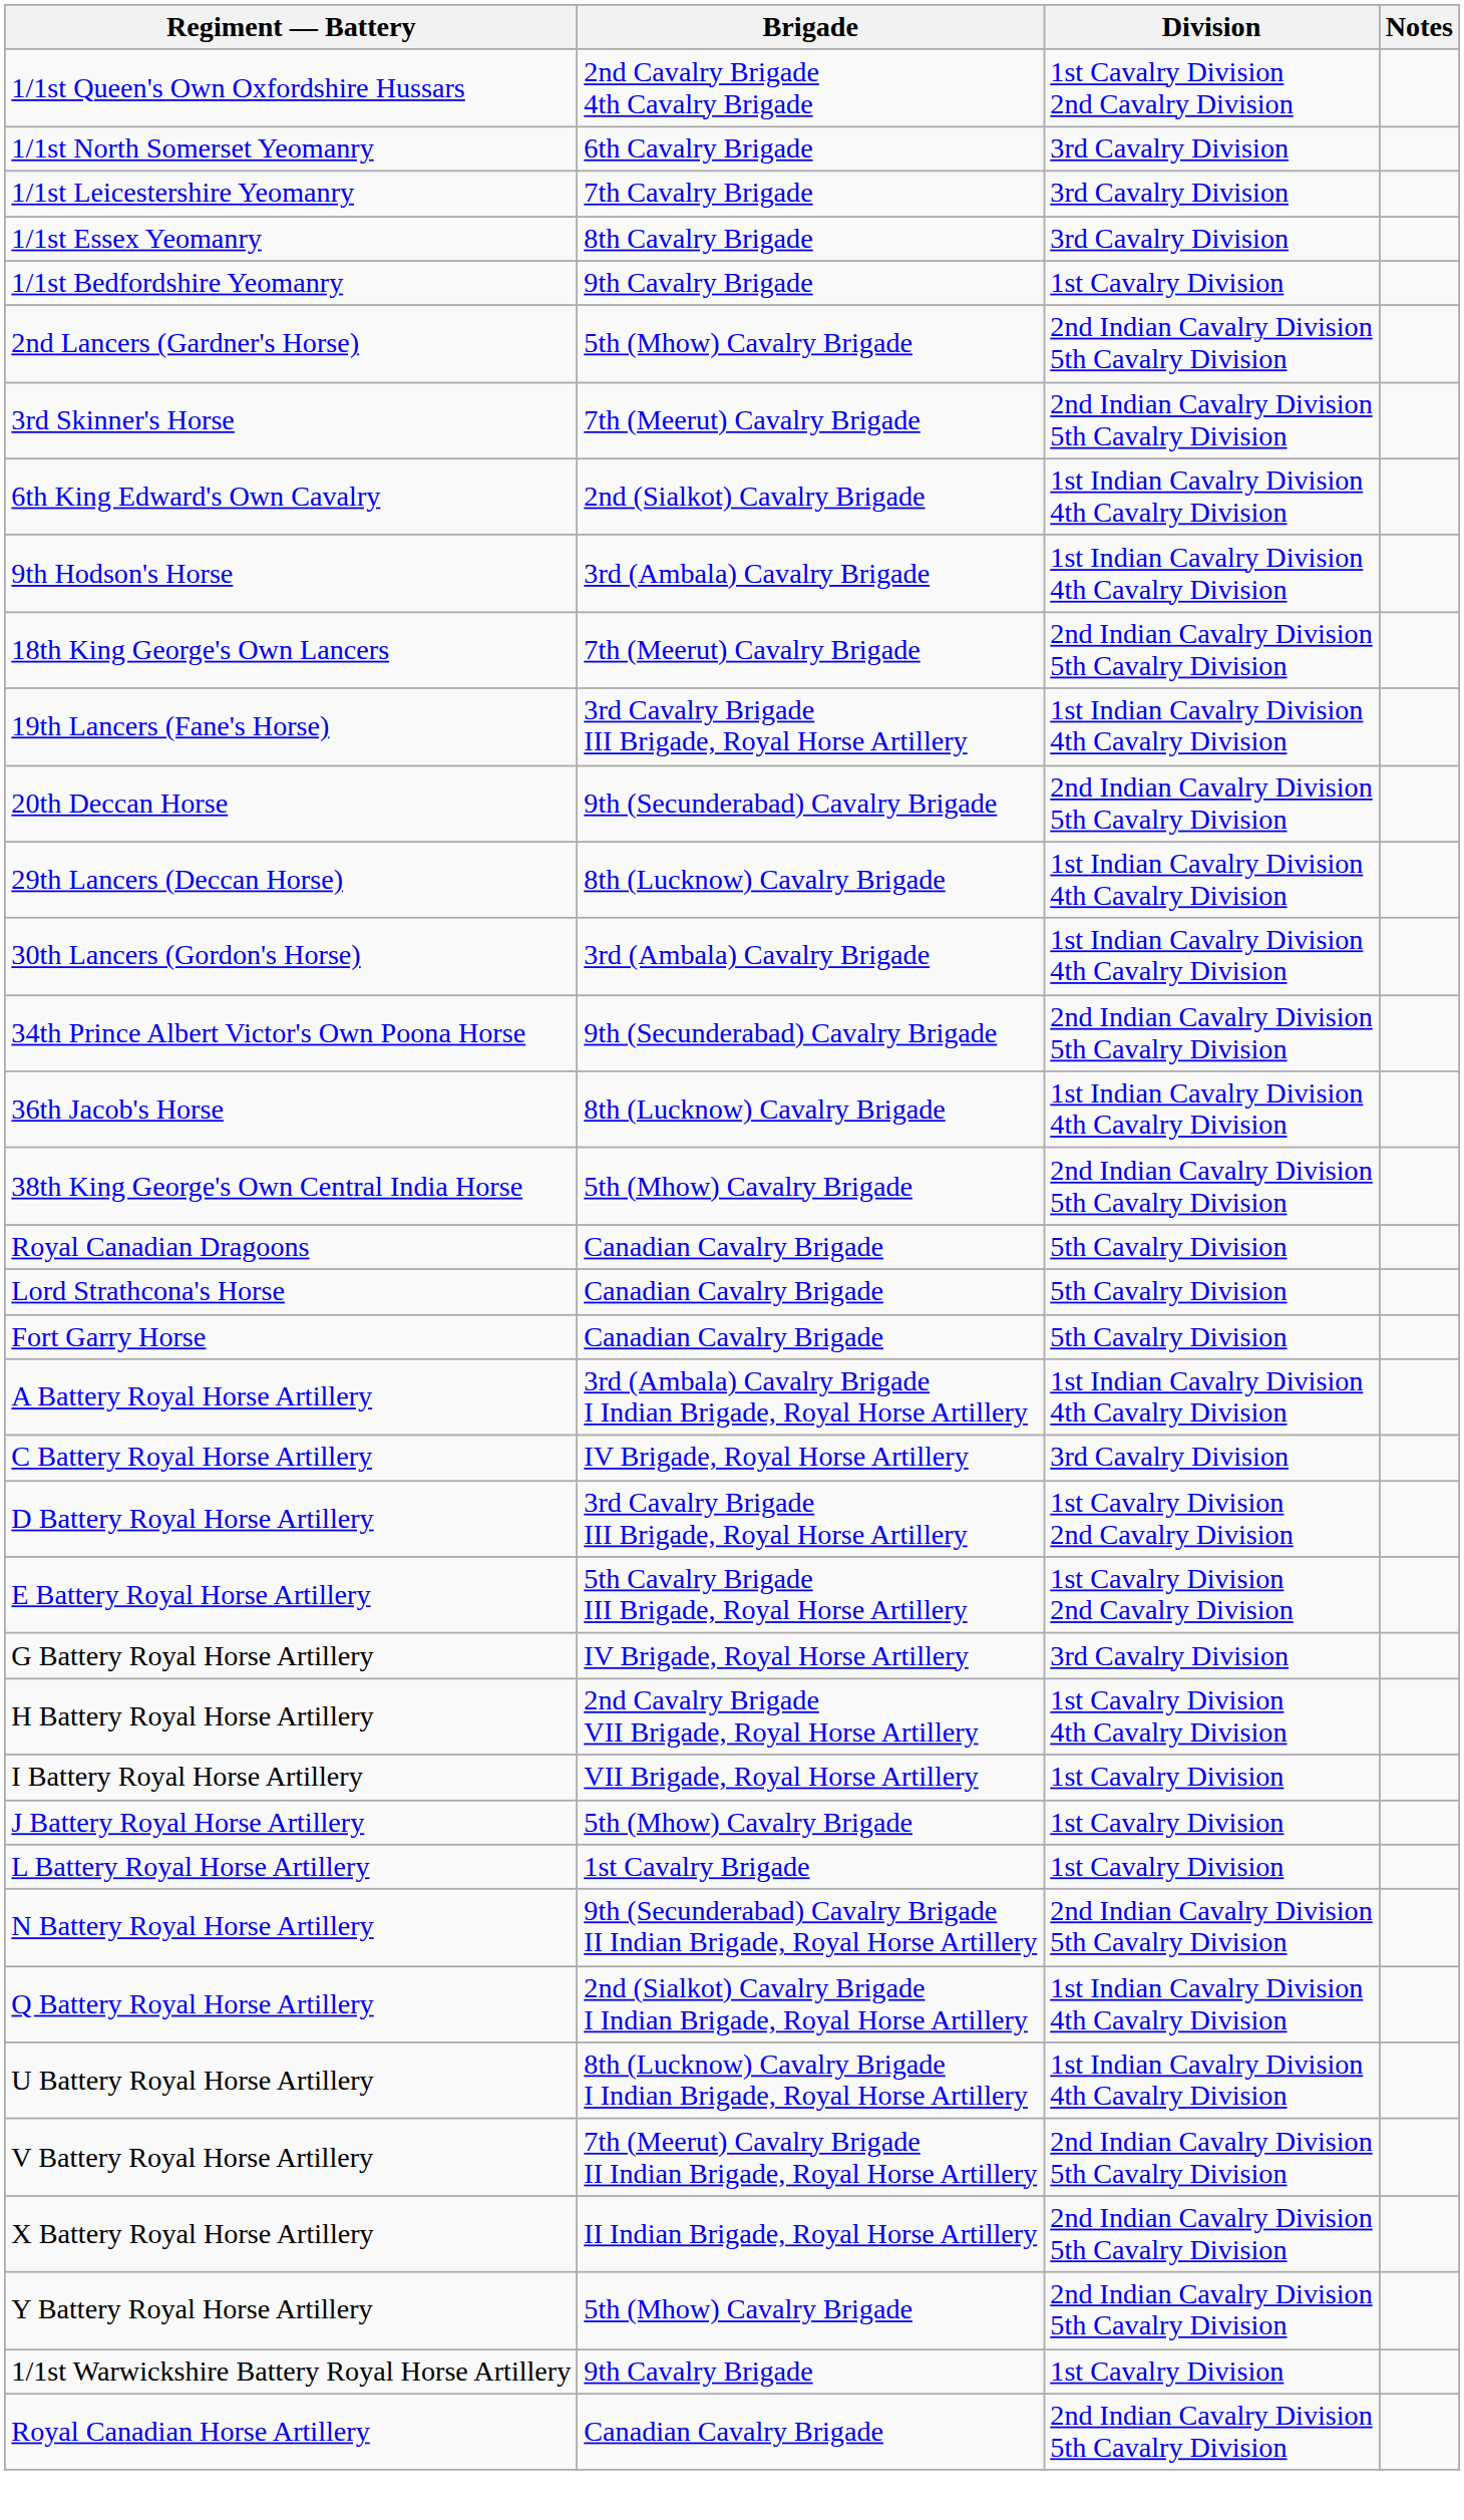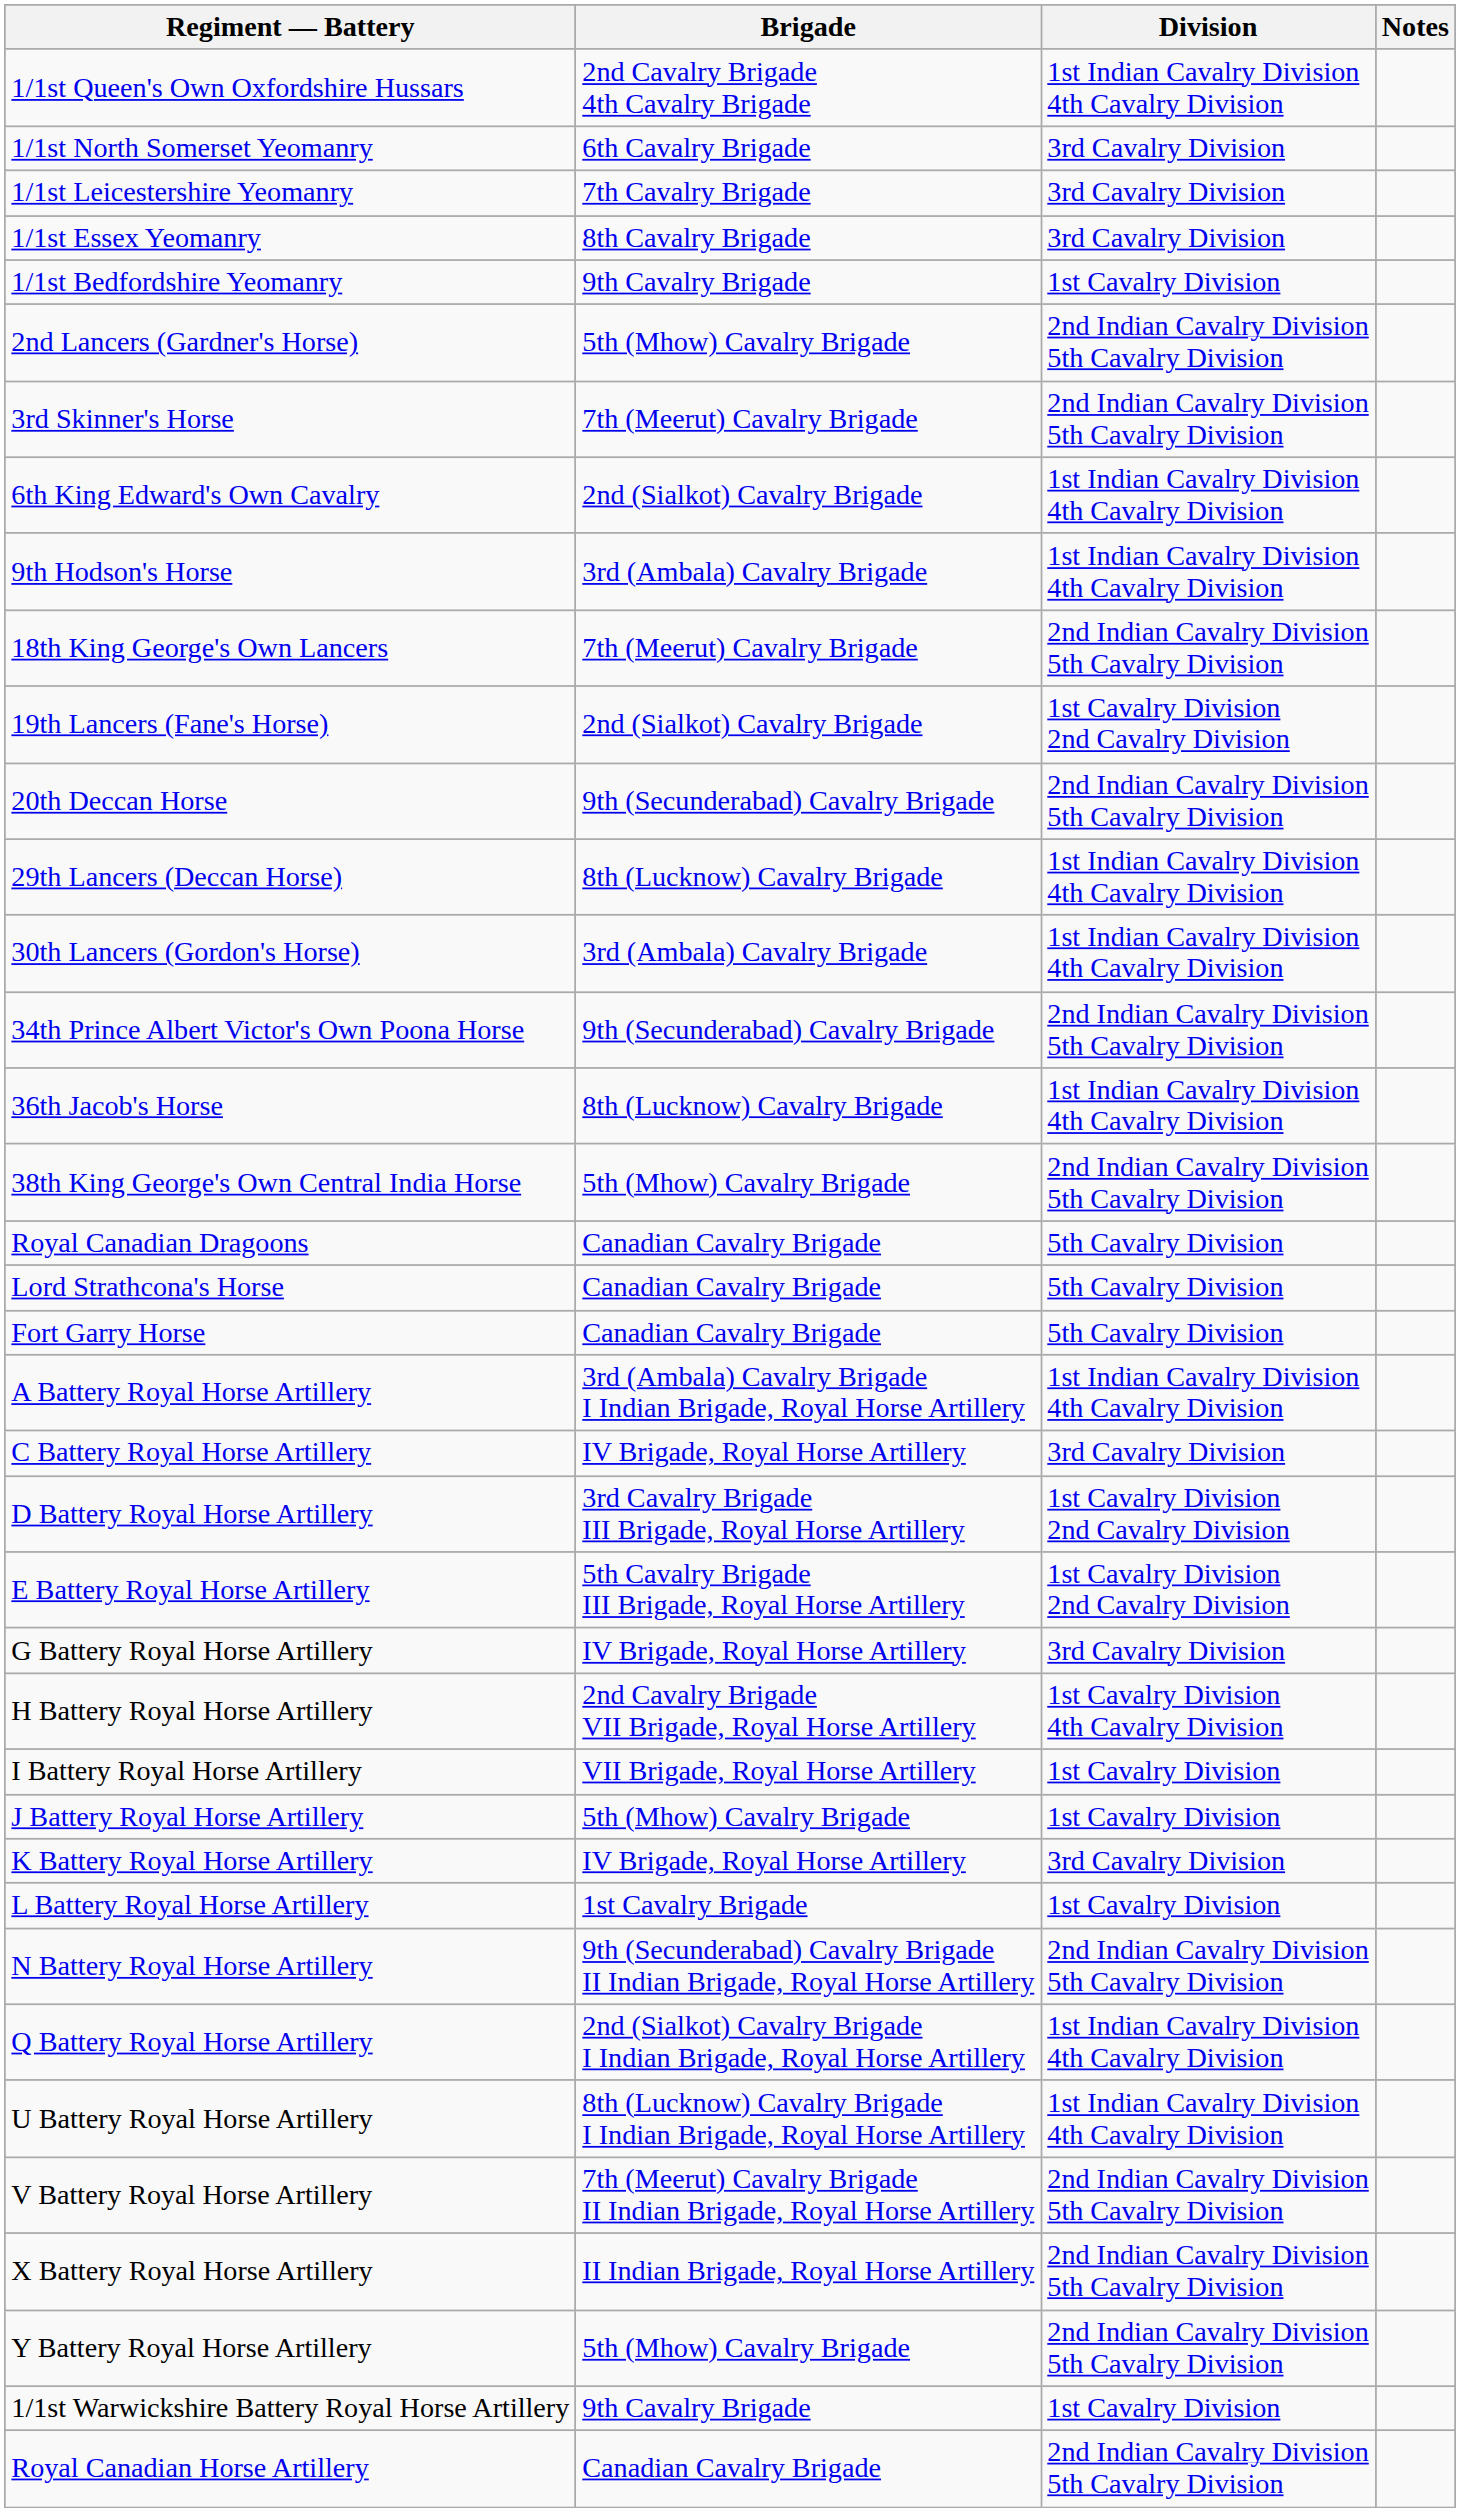1/1st Queen's Own Oxfordshire Hussars | Division: 1st Cavalry Division 2nd Cavalry Division -> 1st Indian Cavalry Division 4th Cavalry Division
19th Lancers (Fane's Horse) | Brigade: 3rd Cavalry Brigade III Brigade, Royal Horse Artillery -> 2nd (Sialkot) Cavalry Brigade
19th Lancers (Fane's Horse) | Division: 1st Indian Cavalry Division 4th Cavalry Division -> 1st Cavalry Division 2nd Cavalry Division
+ row: K Battery Royal Horse Artillery | IV Brigade, Royal Horse Artillery | 3rd Cavalry Division
